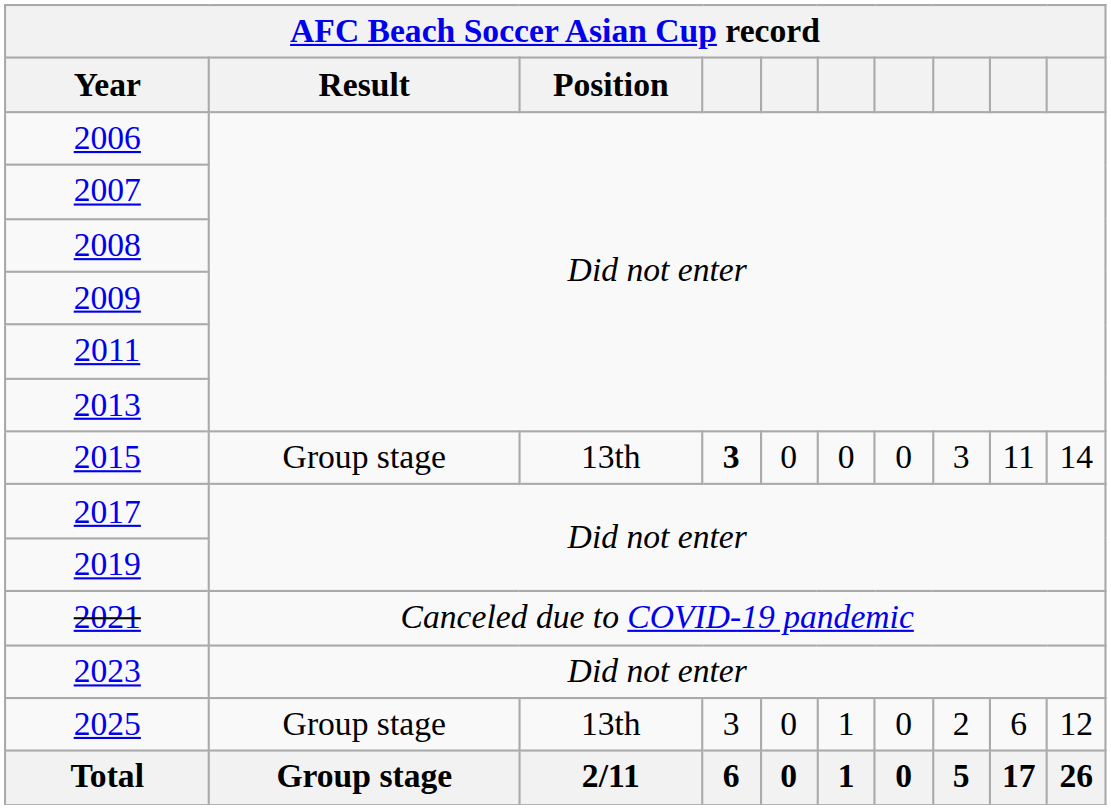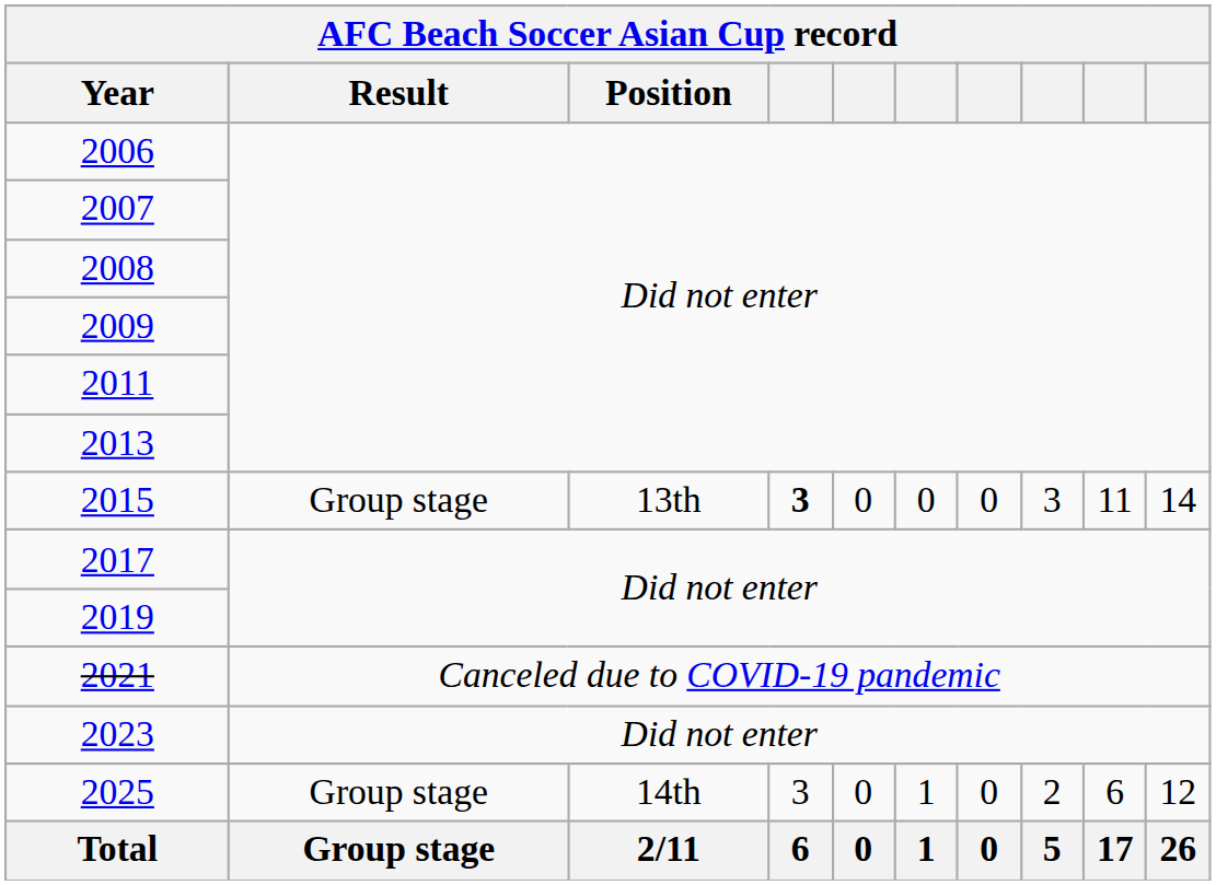2025 | Position: 13th -> 14th
